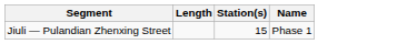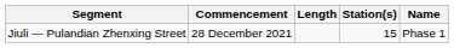+ column: Commencement | 28 December 2021
